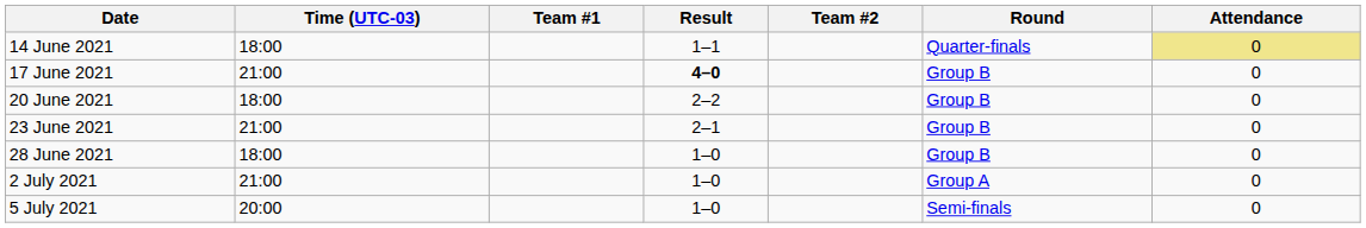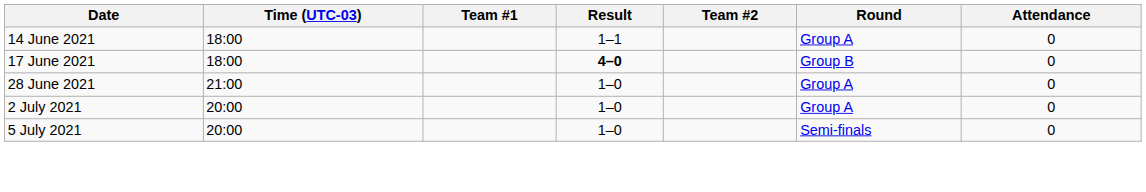14 June 2021 | Round: Quarter-finals -> Group A
14 June 2021 | Attendance: khaki background -> no background
17 June 2021 | Time (UTC-03): 21:00 -> 18:00
- row: 20 June 2021 | 18:00 | 2–2 | Group B | 0
- row: 23 June 2021 | 21:00 | 2–1 | Group B | 0
28 June 2021 | Time (UTC-03): 18:00 -> 21:00
28 June 2021 | Round: Group B -> Group A
2 July 2021 | Time (UTC-03): 21:00 -> 20:00
